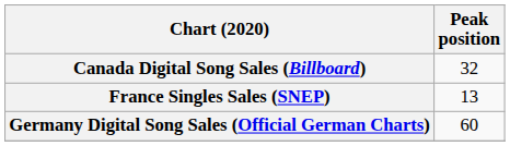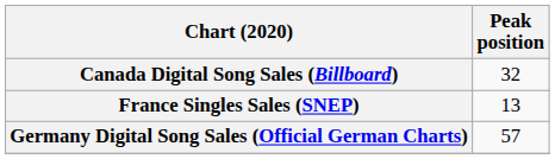Germany Digital Song Sales (Official German Charts) | Peak position: 60 -> 57
